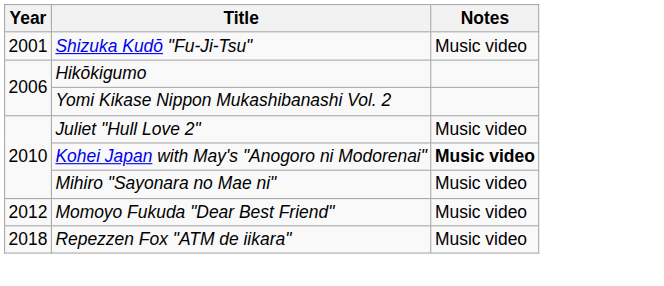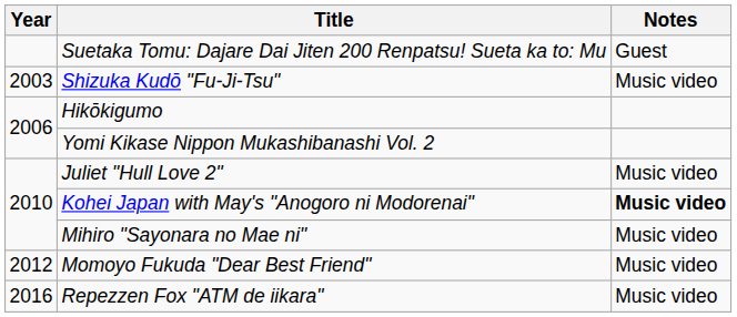+ row: Suetaka Tomu: Dajare Dai Jiten 200 Renpatsu! Sueta ka to: Mu | Guest
Shizuka Kudō "Fu-Ji-Tsu" | Year: 2001 -> 2003
Repezzen Fox "ATM de iikara" | Year: 2018 -> 2016
